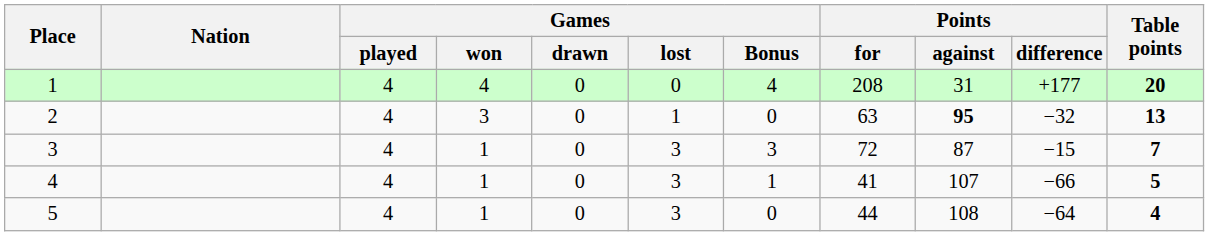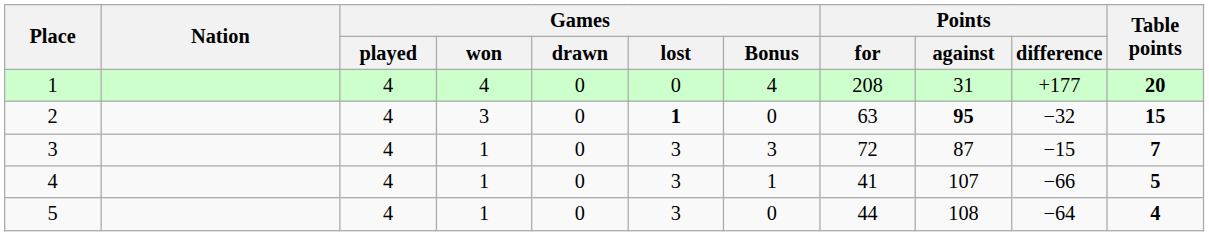2 | Games / lost: normal -> bold
2 | Table points: 13 -> 15
